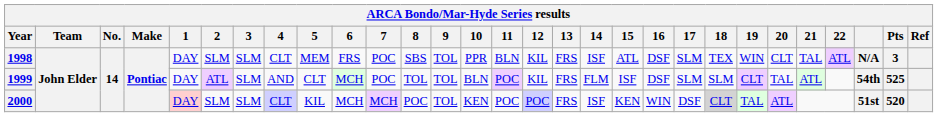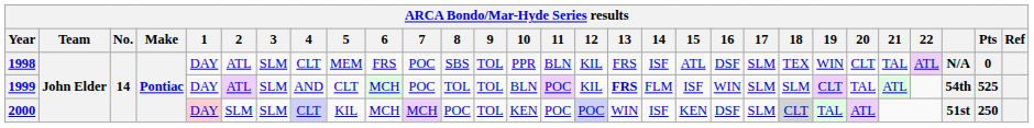1998 | 2: SLM -> ATL
1998 | Pts: 3 -> 0
1999 | 13: normal -> bold
1999 | 16: DSF -> WIN
2000 | 13: FRS -> WIN
2000 | 16: WIN -> DSF
2000 | 17: DSF -> SLM
2000 | Pts: 520 -> 250
